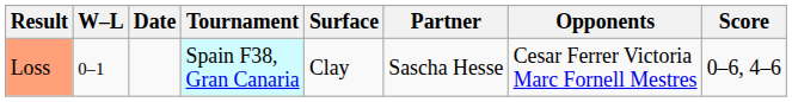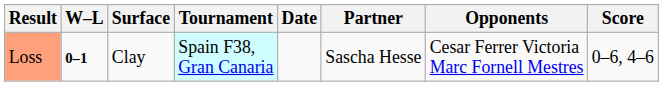columns swapped: Date <-> Surface
Loss | W–L: normal -> bold
